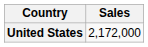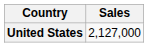United States | Sales: 2,172,000 -> 2,127,000
